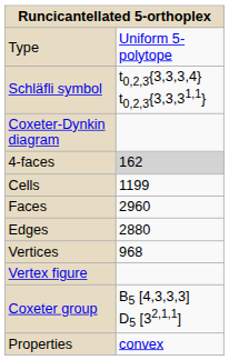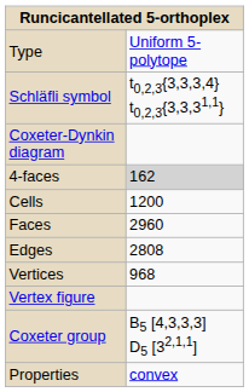Cells | column 2: 1199 -> 1200
Edges | column 2: 2880 -> 2808
